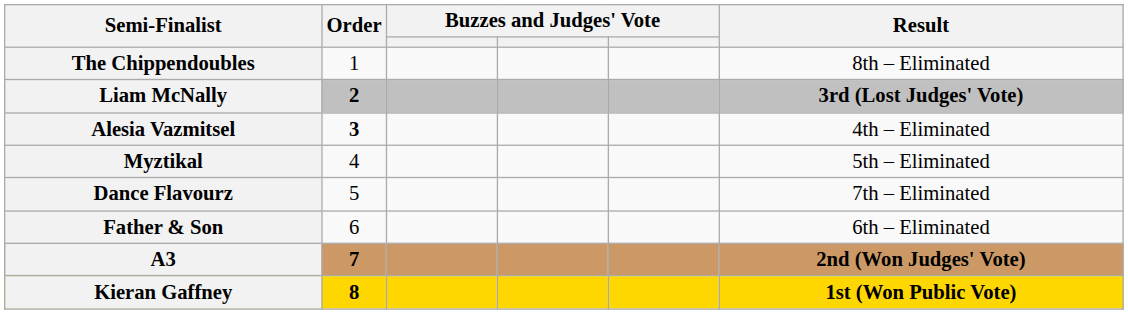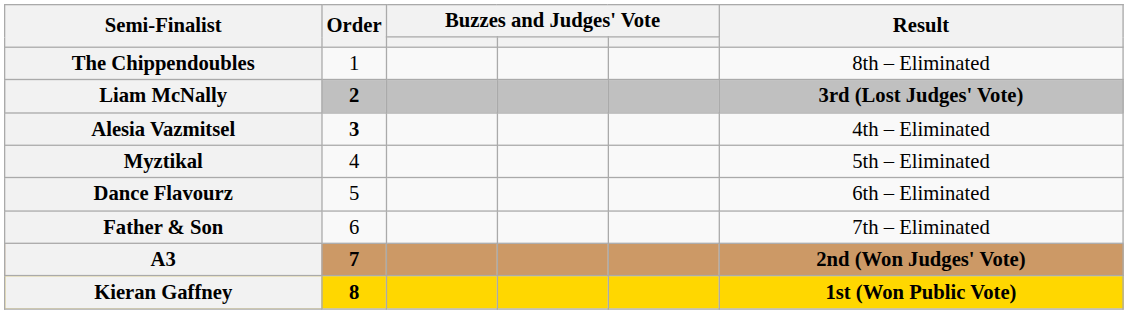Dance Flavourz | Result: 7th – Eliminated -> 6th – Eliminated
Father & Son | Result: 6th – Eliminated -> 7th – Eliminated
